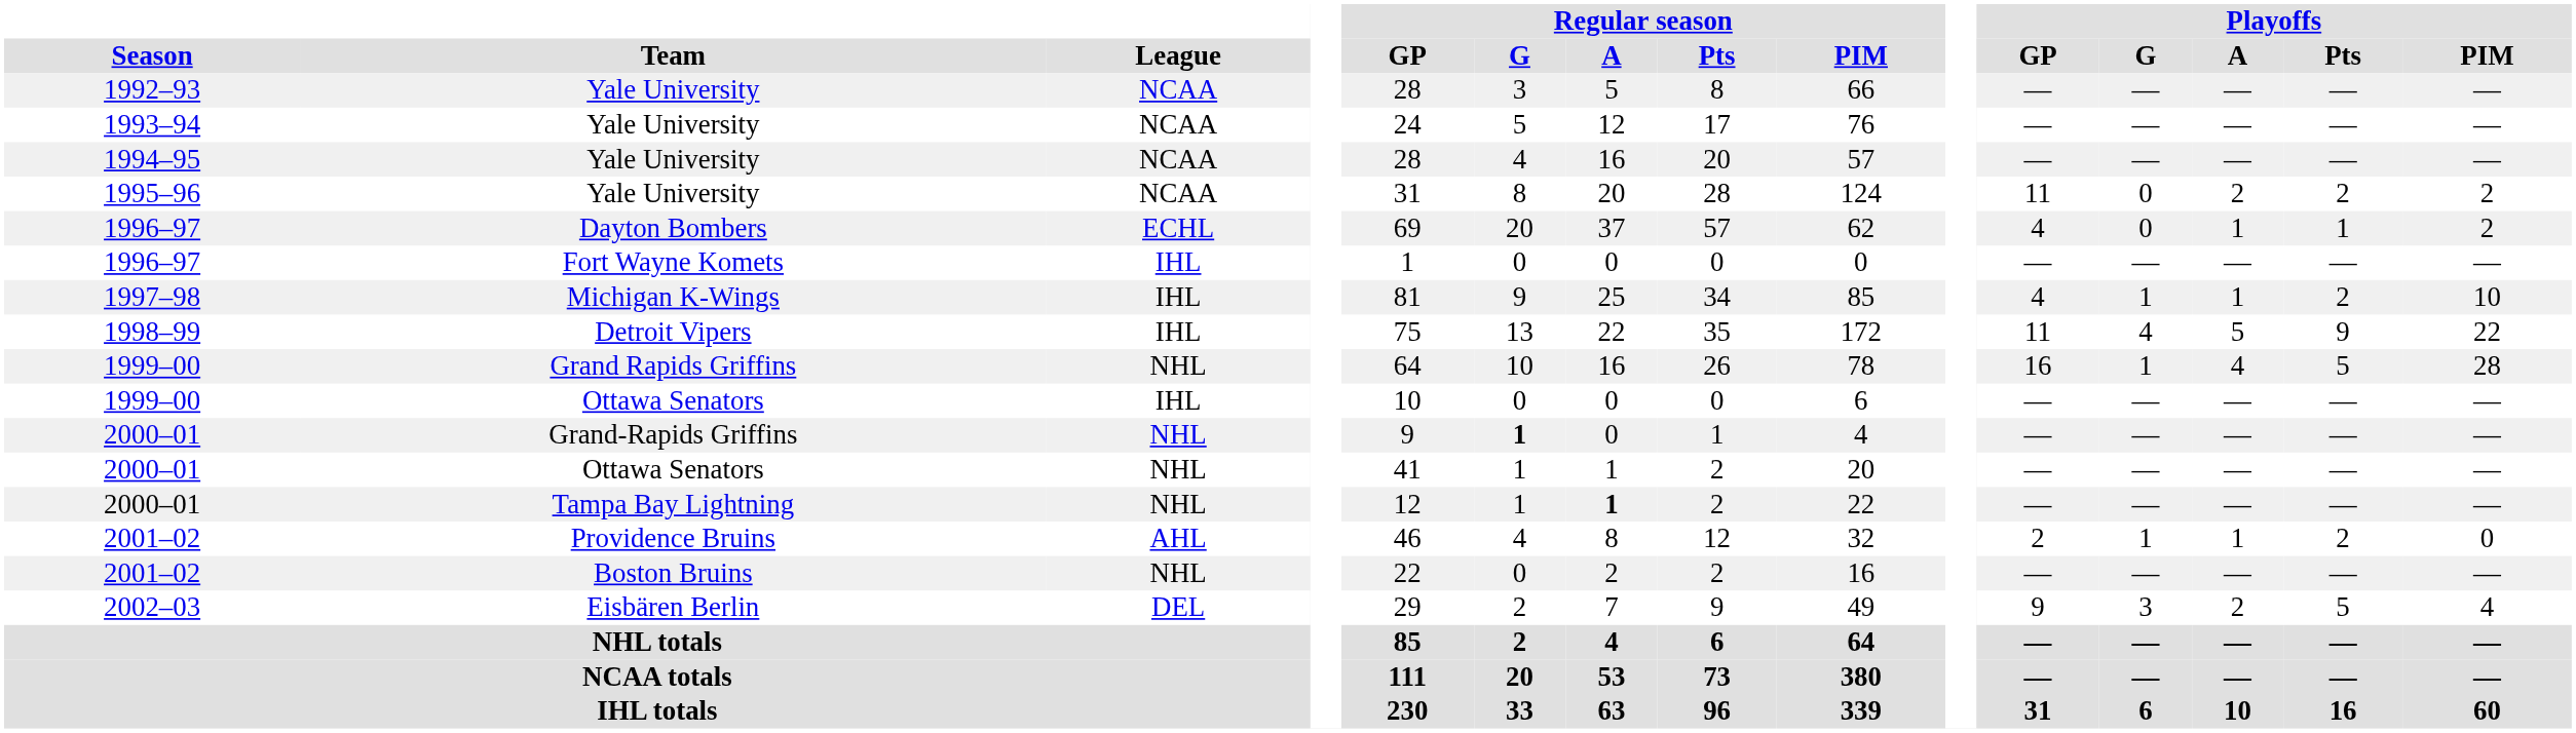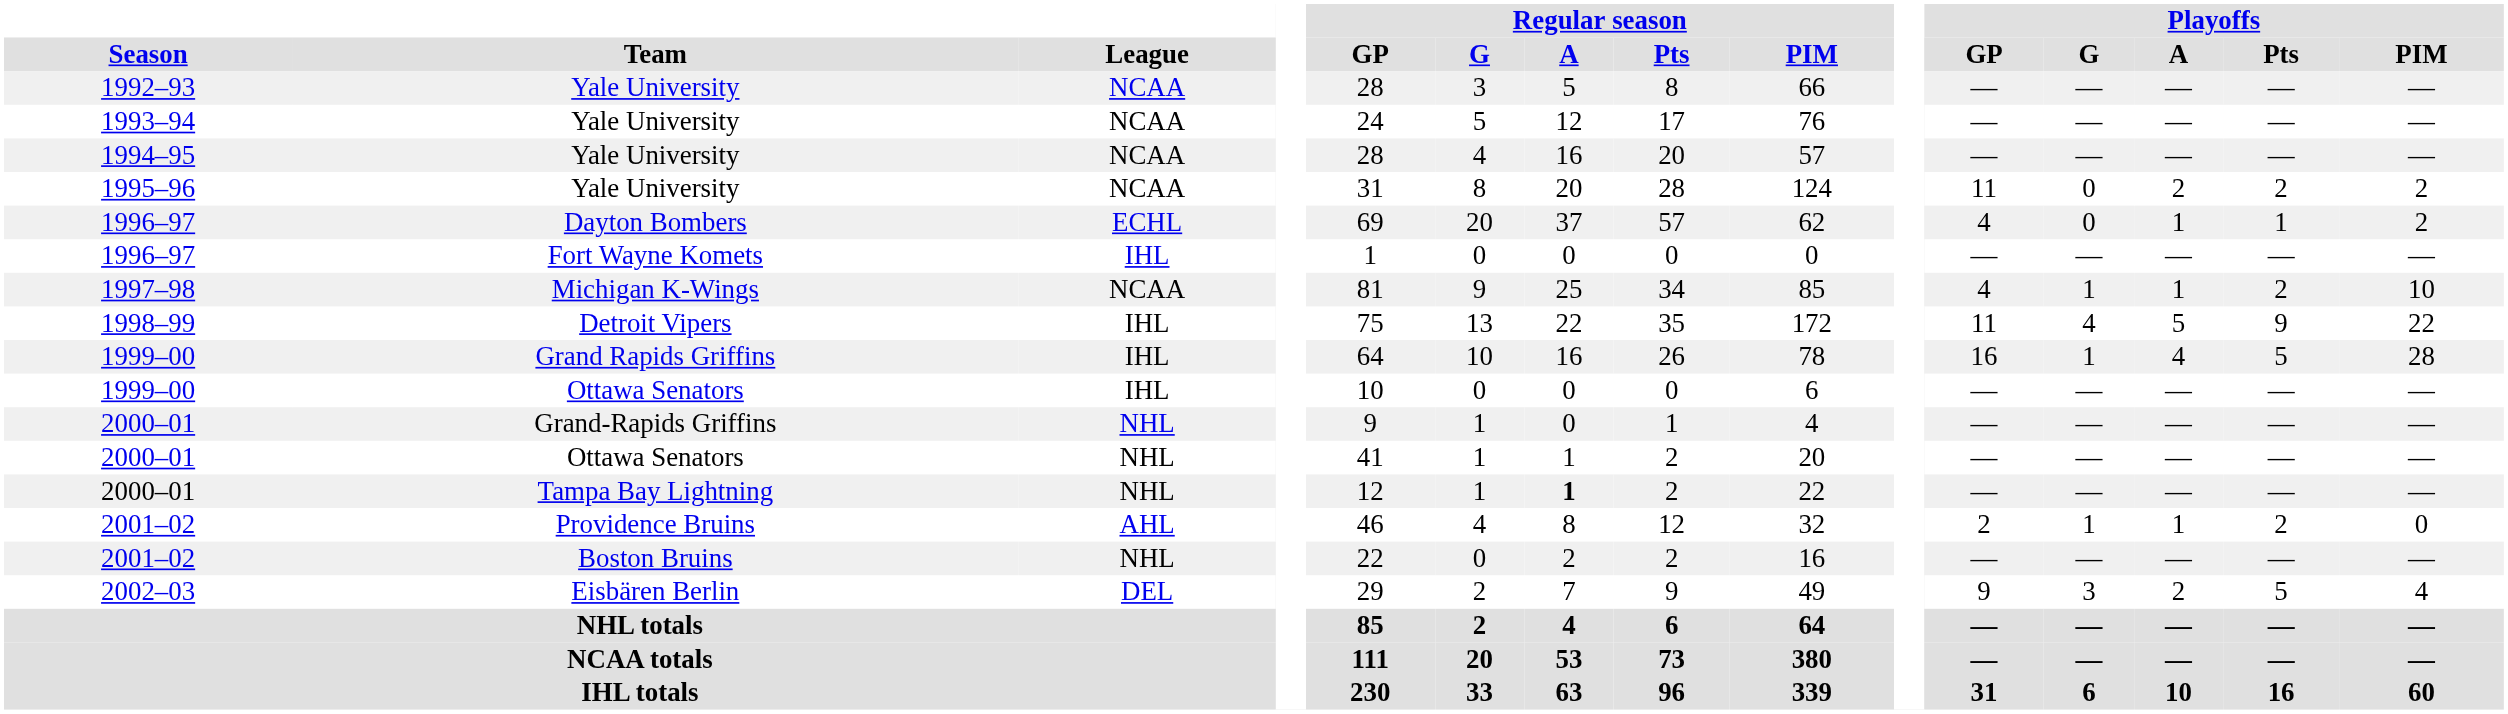Michigan K-Wings | League: IHL -> NCAA
Grand Rapids Griffins | League: NHL -> IHL
Grand-Rapids Griffins | Regular season / G: bold -> normal
